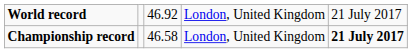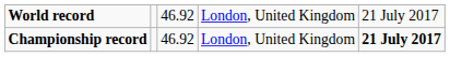Championship record | column 3: 46.58 -> 46.92
